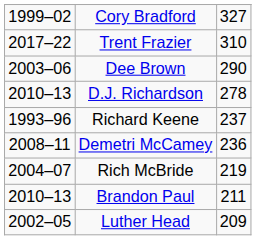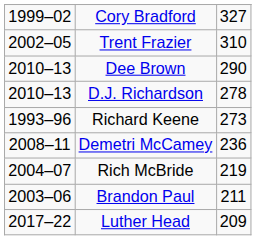Trent Frazier | column 1: 2017–22 -> 2002–05
Dee Brown | column 1: 2003–06 -> 2010–13
Richard Keene | column 3: 237 -> 273
Brandon Paul | column 1: 2010–13 -> 2003–06
Luther Head | column 1: 2002–05 -> 2017–22
